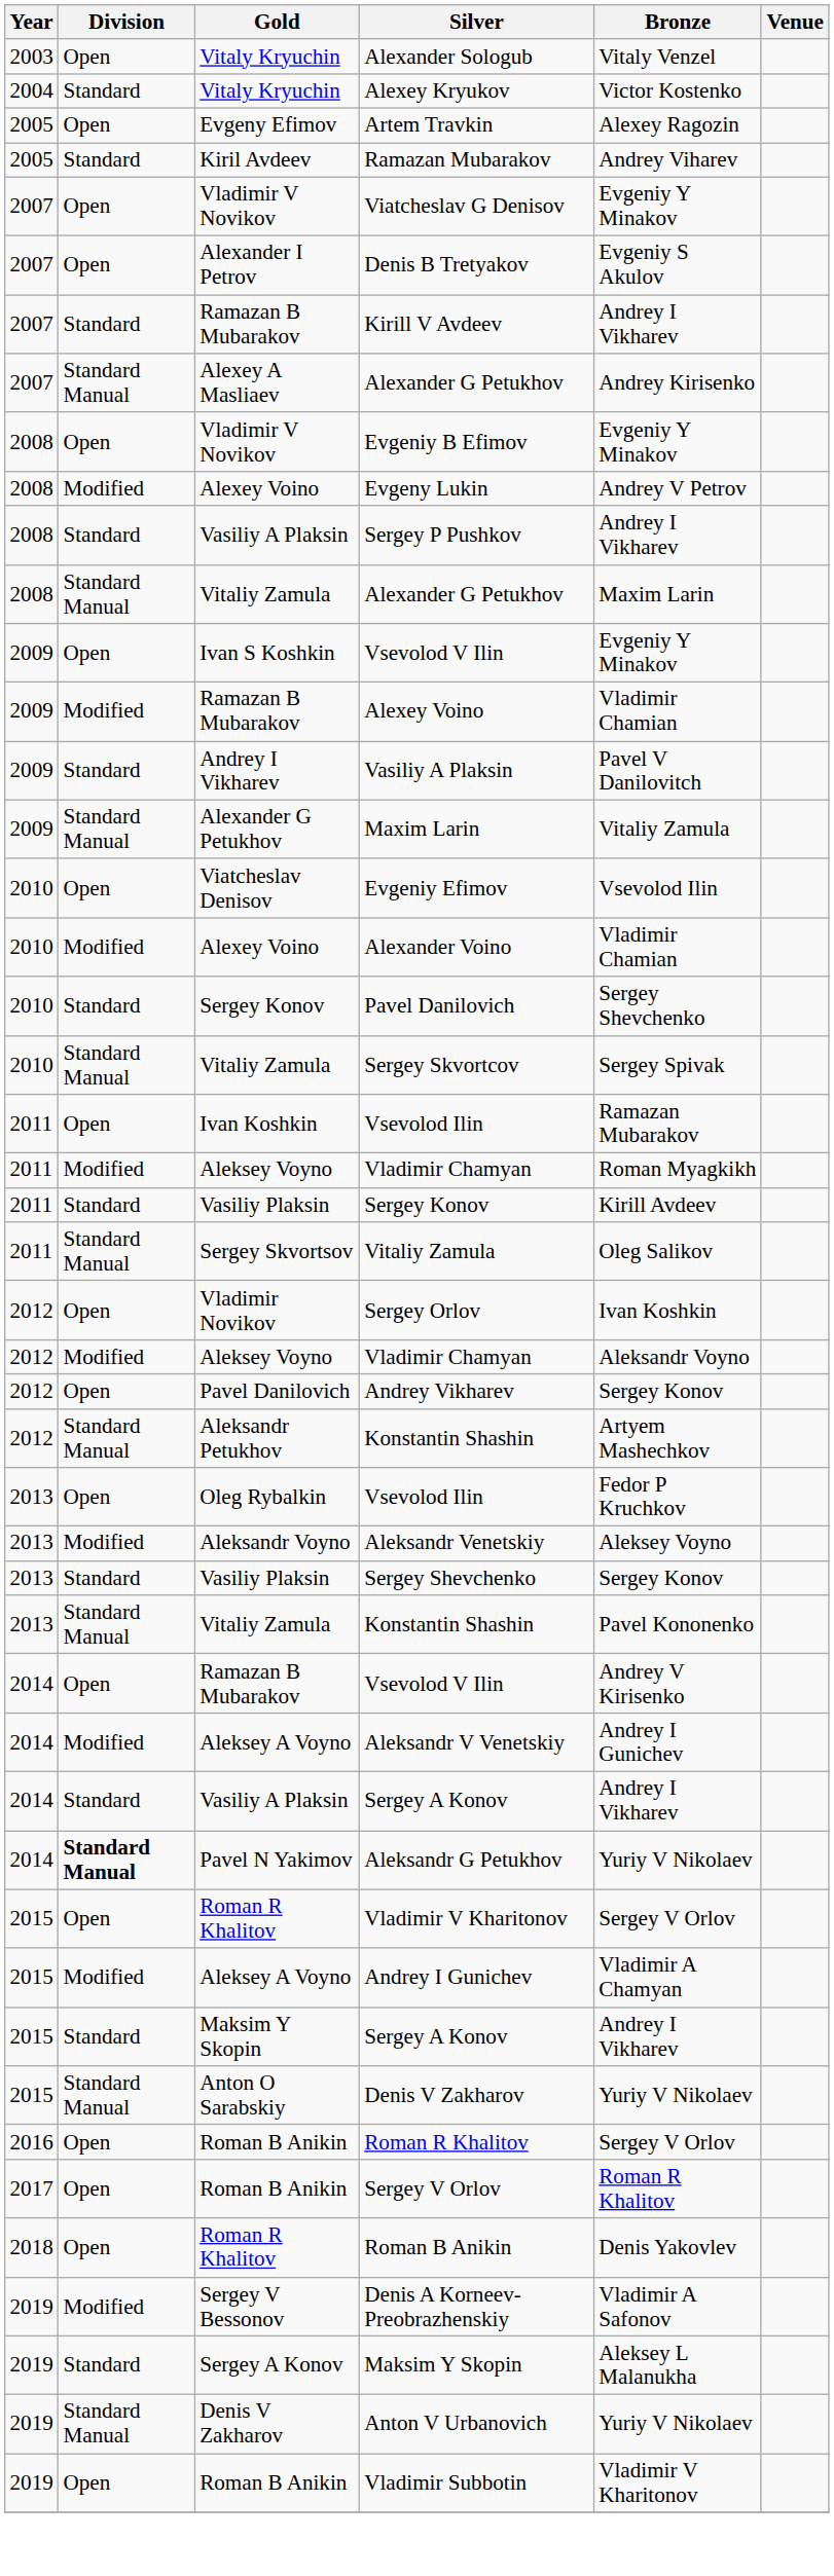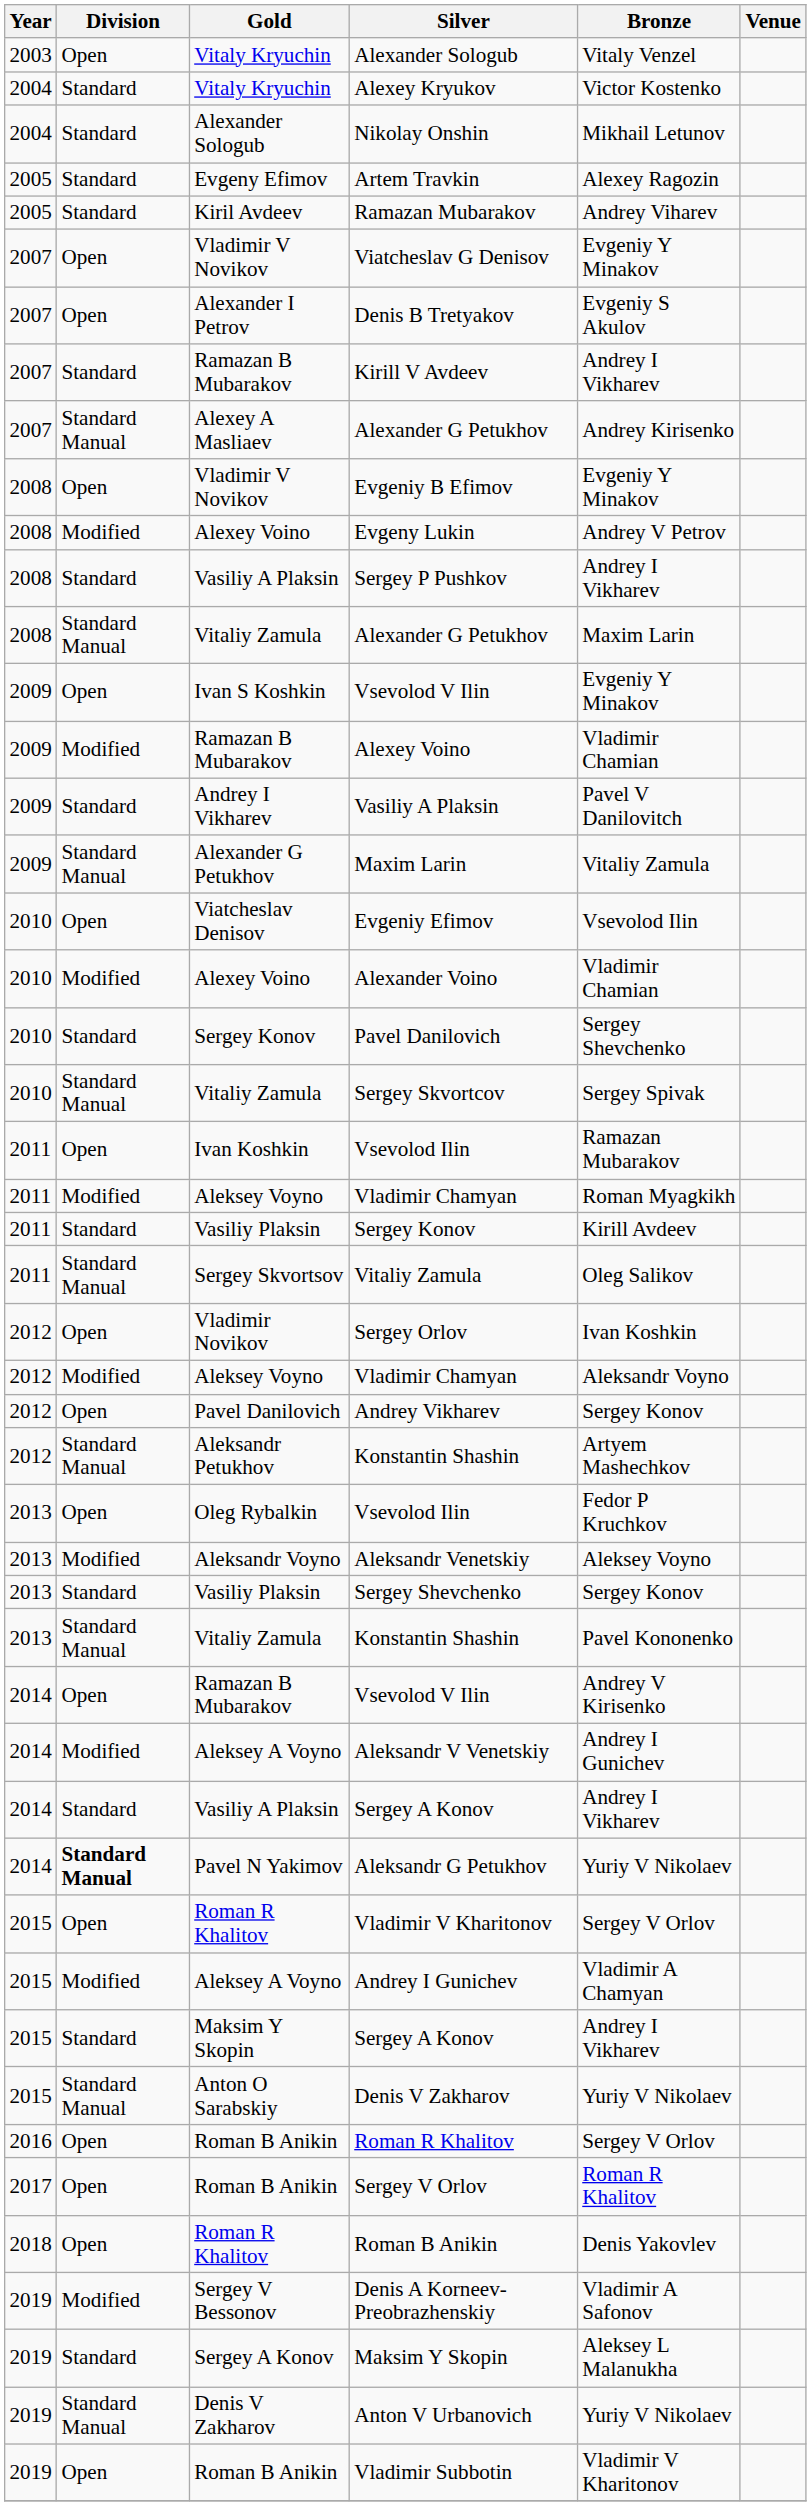+ row: 2004 | Standard | Alexander Sologub | Nikolay Onshin | Mikhail Letunov
Artem Travkin | Division: Open -> Standard
